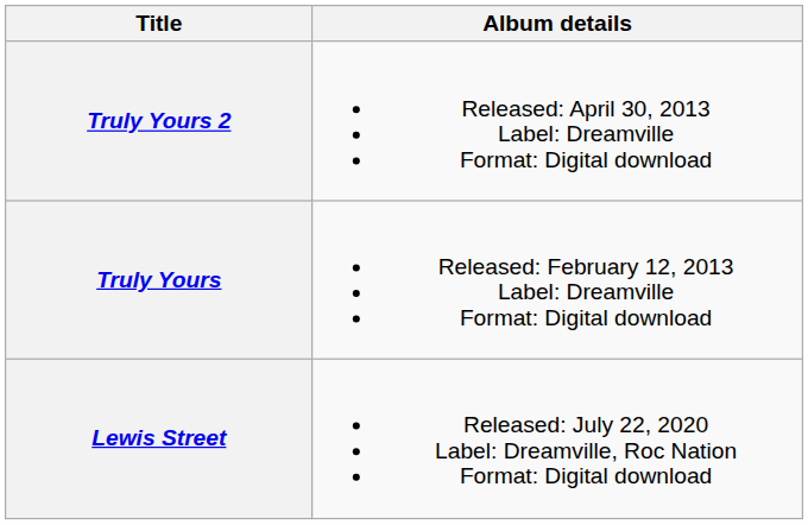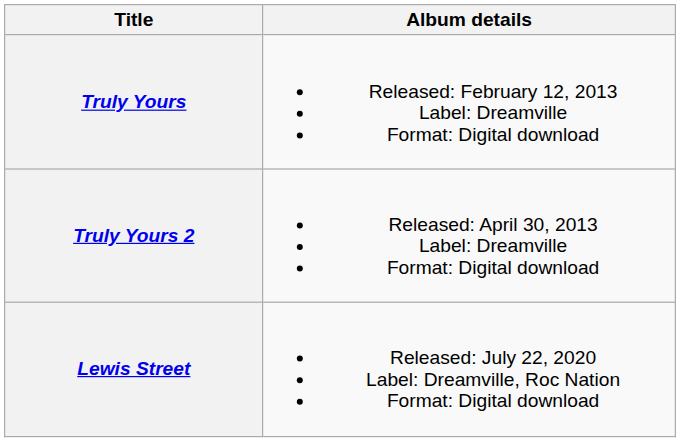rows swapped: Truly Yours <-> Truly Yours 2
